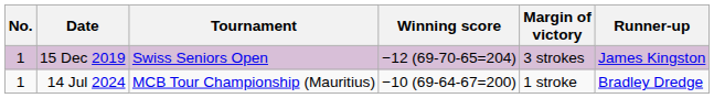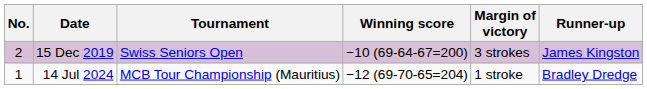15 Dec 2019 | No.: 1 -> 2
15 Dec 2019 | Winning score: −12 (69-70-65=204) -> −10 (69-64-67=200)
14 Jul 2024 | Winning score: −10 (69-64-67=200) -> −12 (69-70-65=204)
